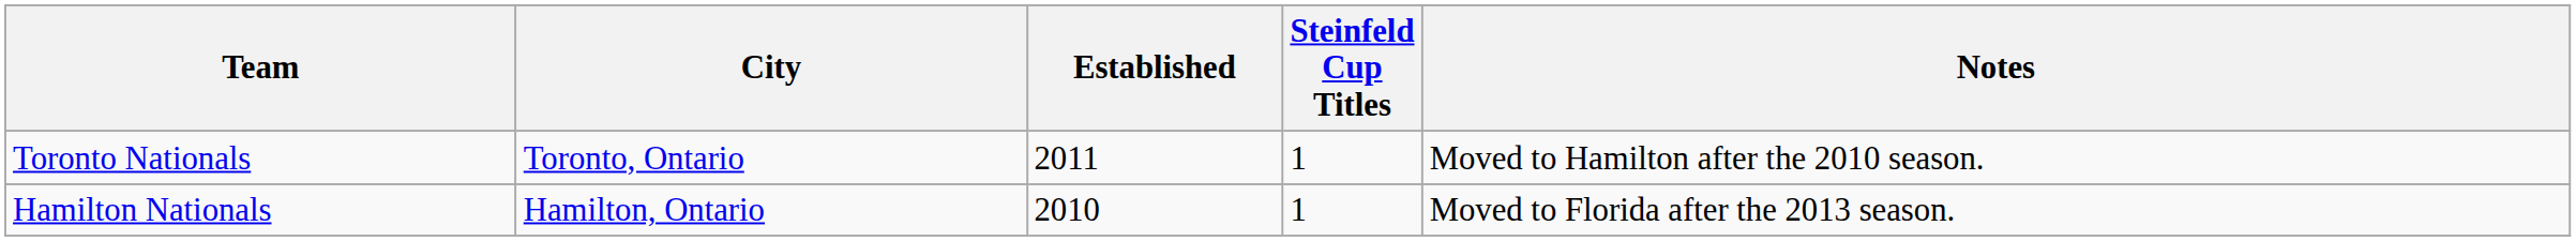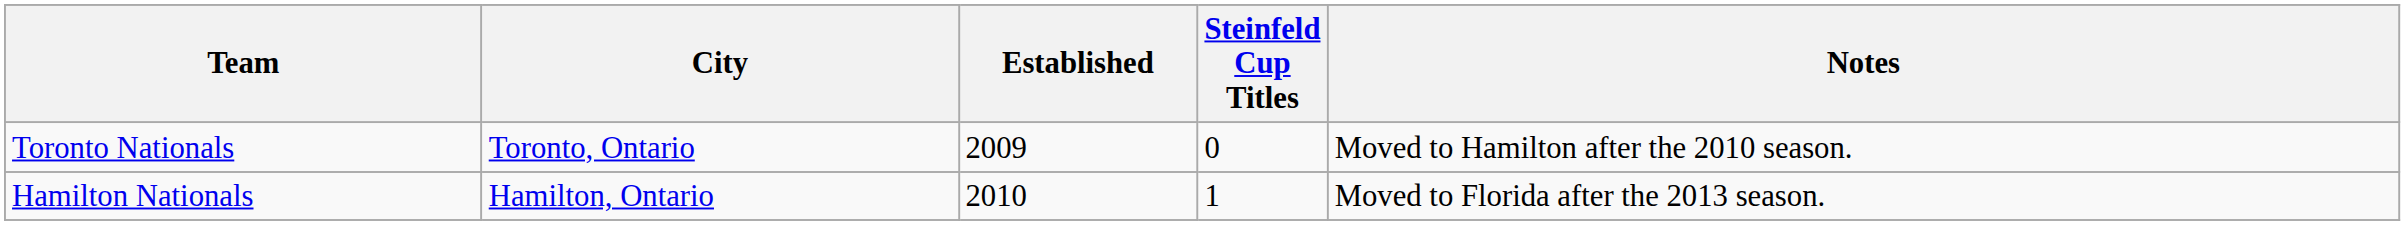Toronto Nationals | Established: 2011 -> 2009
Toronto Nationals | Steinfeld Cup Titles: 1 -> 0
